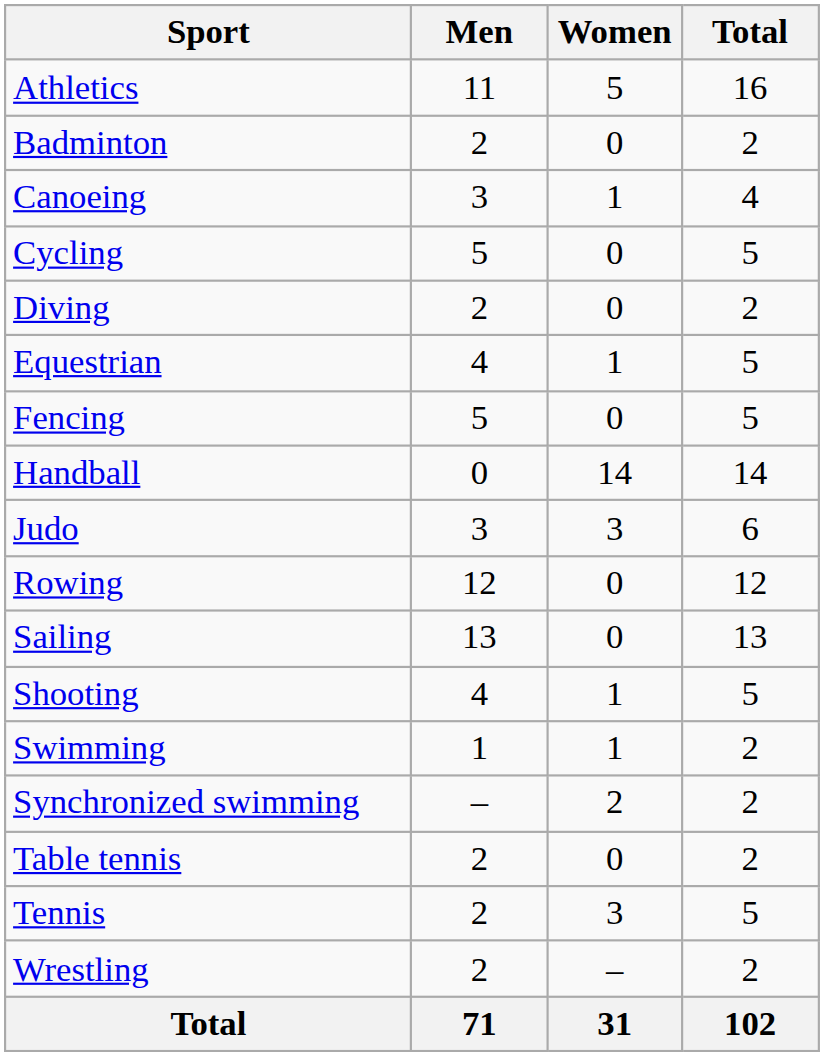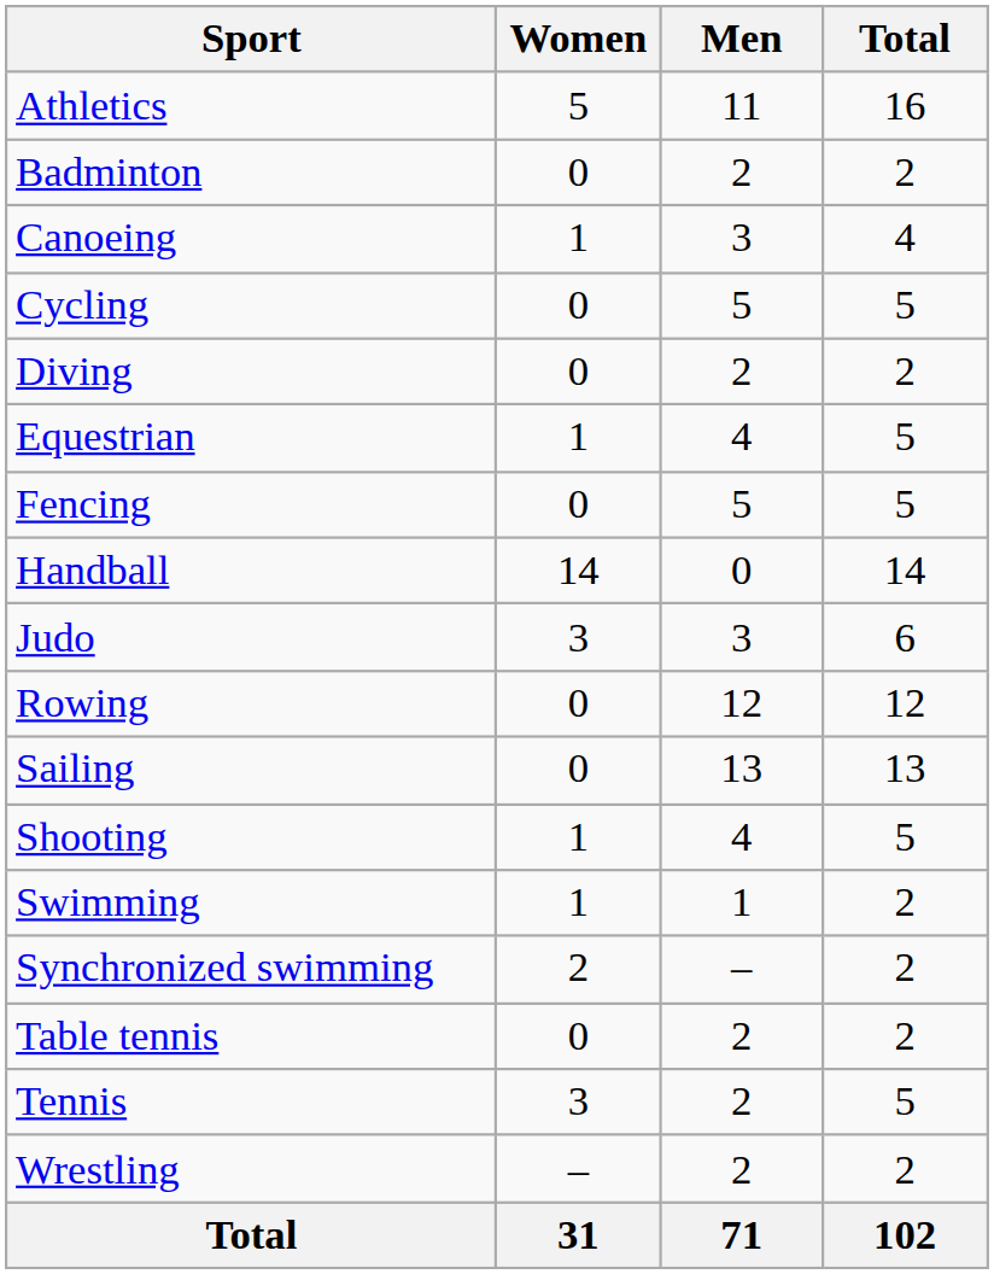columns swapped: Men <-> Women
